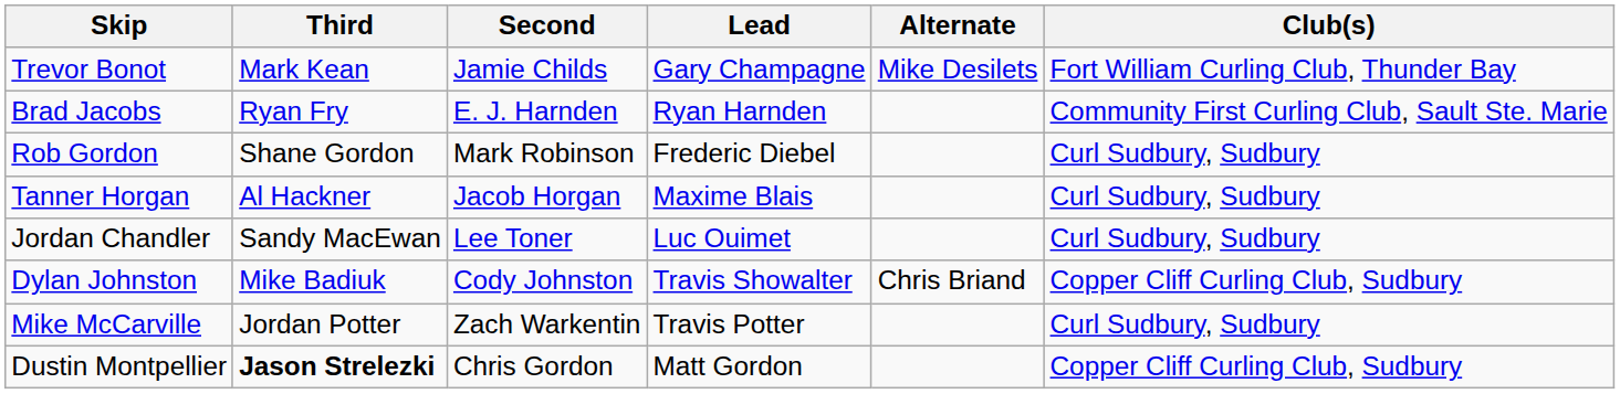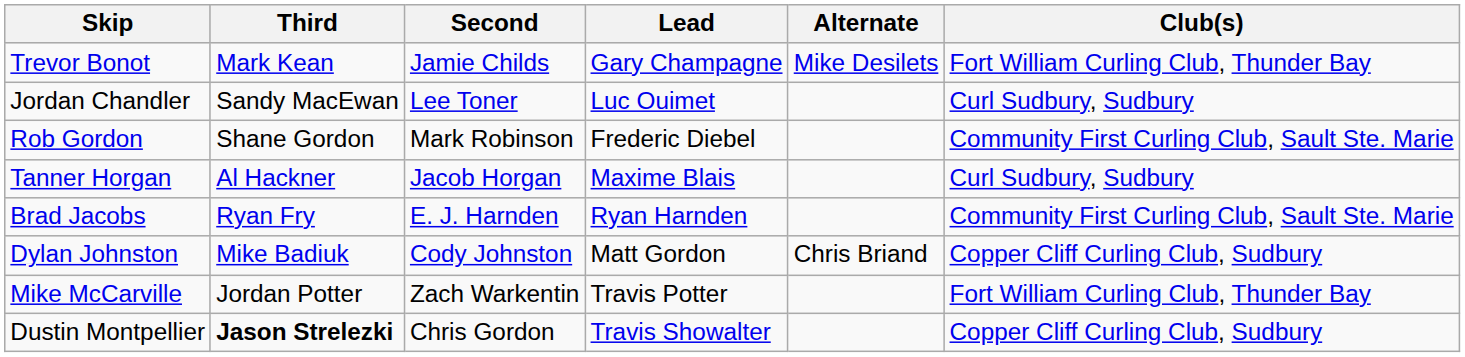rows swapped: Jordan Chandler <-> Brad Jacobs
Rob Gordon | Club(s): Curl Sudbury, Sudbury -> Community First Curling Club, Sault Ste. Marie
Dylan Johnston | Lead: Travis Showalter -> Matt Gordon
Mike McCarville | Club(s): Curl Sudbury, Sudbury -> Fort William Curling Club, Thunder Bay
Dustin Montpellier | Lead: Matt Gordon -> Travis Showalter
